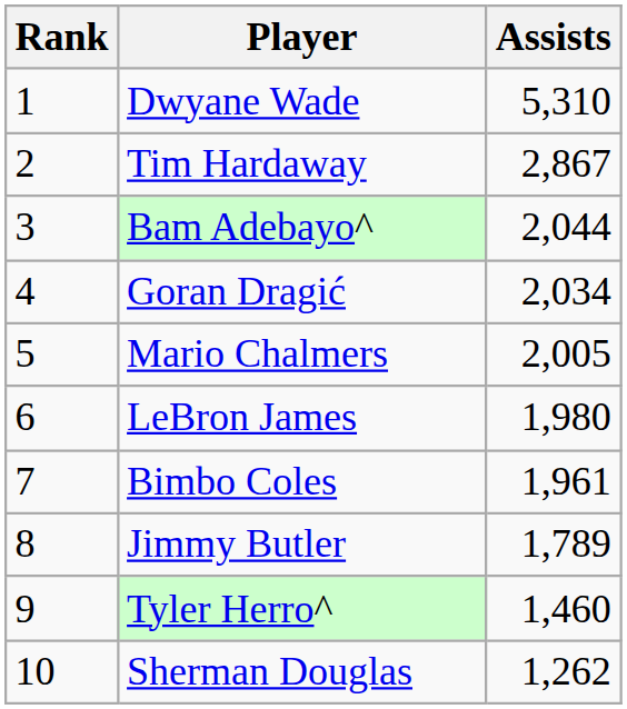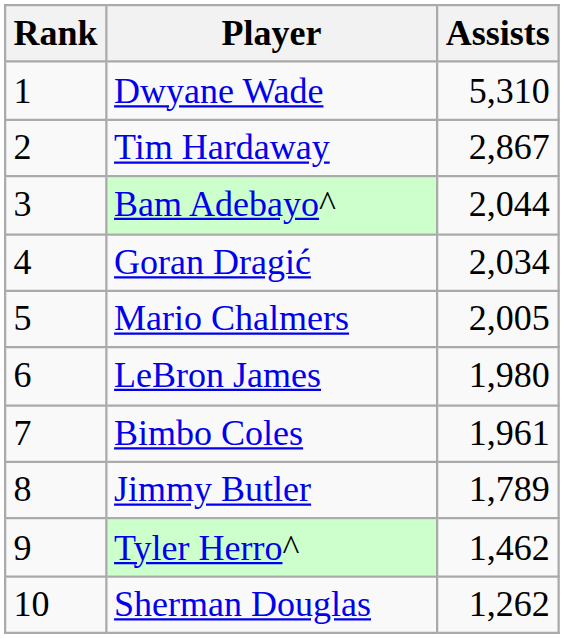Tyler Herro^ | Assists: 1,460 -> 1,462
